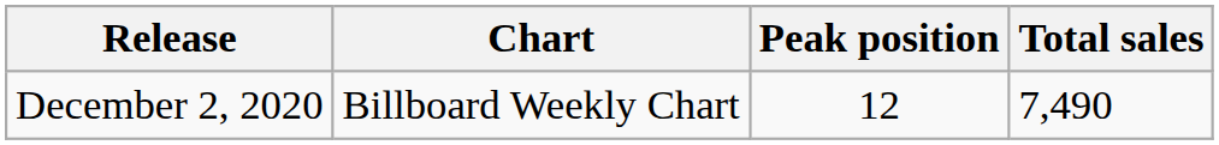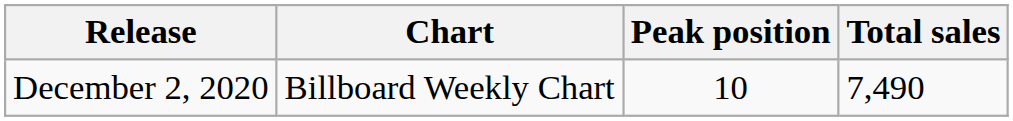December 2, 2020 | Peak position: 12 -> 10
